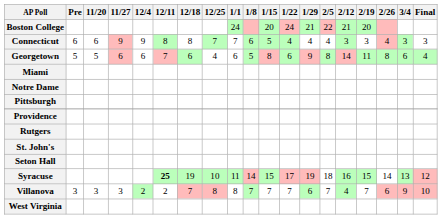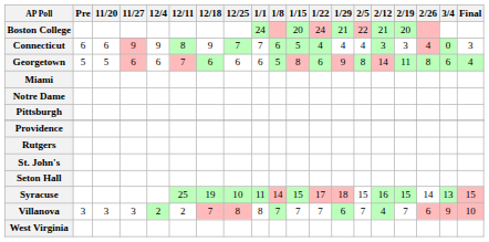Connecticut | 12/18: 8 -> 9
Connecticut | 3/4: 3 -> 0
Georgetown | 12/25: 4 -> 6
Syracuse | 12/11: bold -> normal
Syracuse | 1/29: 19 -> 18
Syracuse | 2/5: 18 -> 15
Syracuse | Final: 12 -> 15
